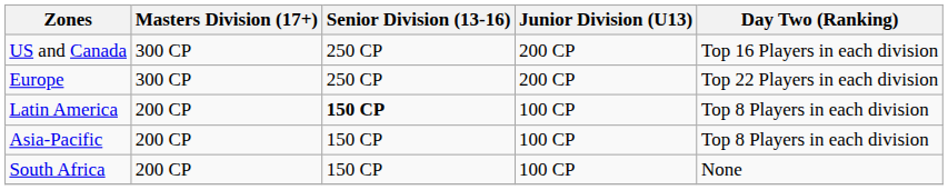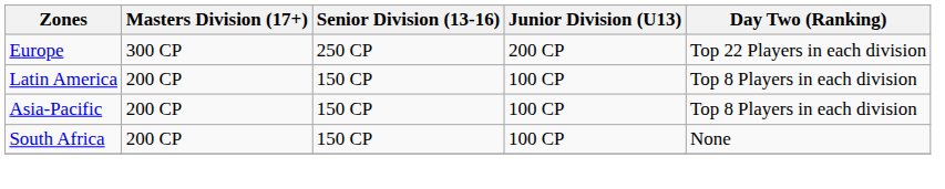- row: US and Canada | 300 CP | 250 CP | 200 CP | Top 16 Players in each division
Latin America | Senior Division (13-16): bold -> normal
